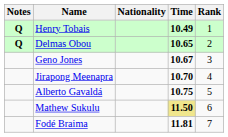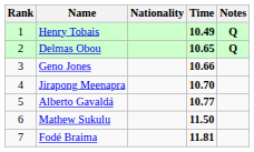columns swapped: Rank <-> Notes
Geno Jones | Time: 10.67 -> 10.66
Alberto Gavaldá | Time: 10.75 -> 10.77
Mathew Sukulu | Time: khaki background -> no background
